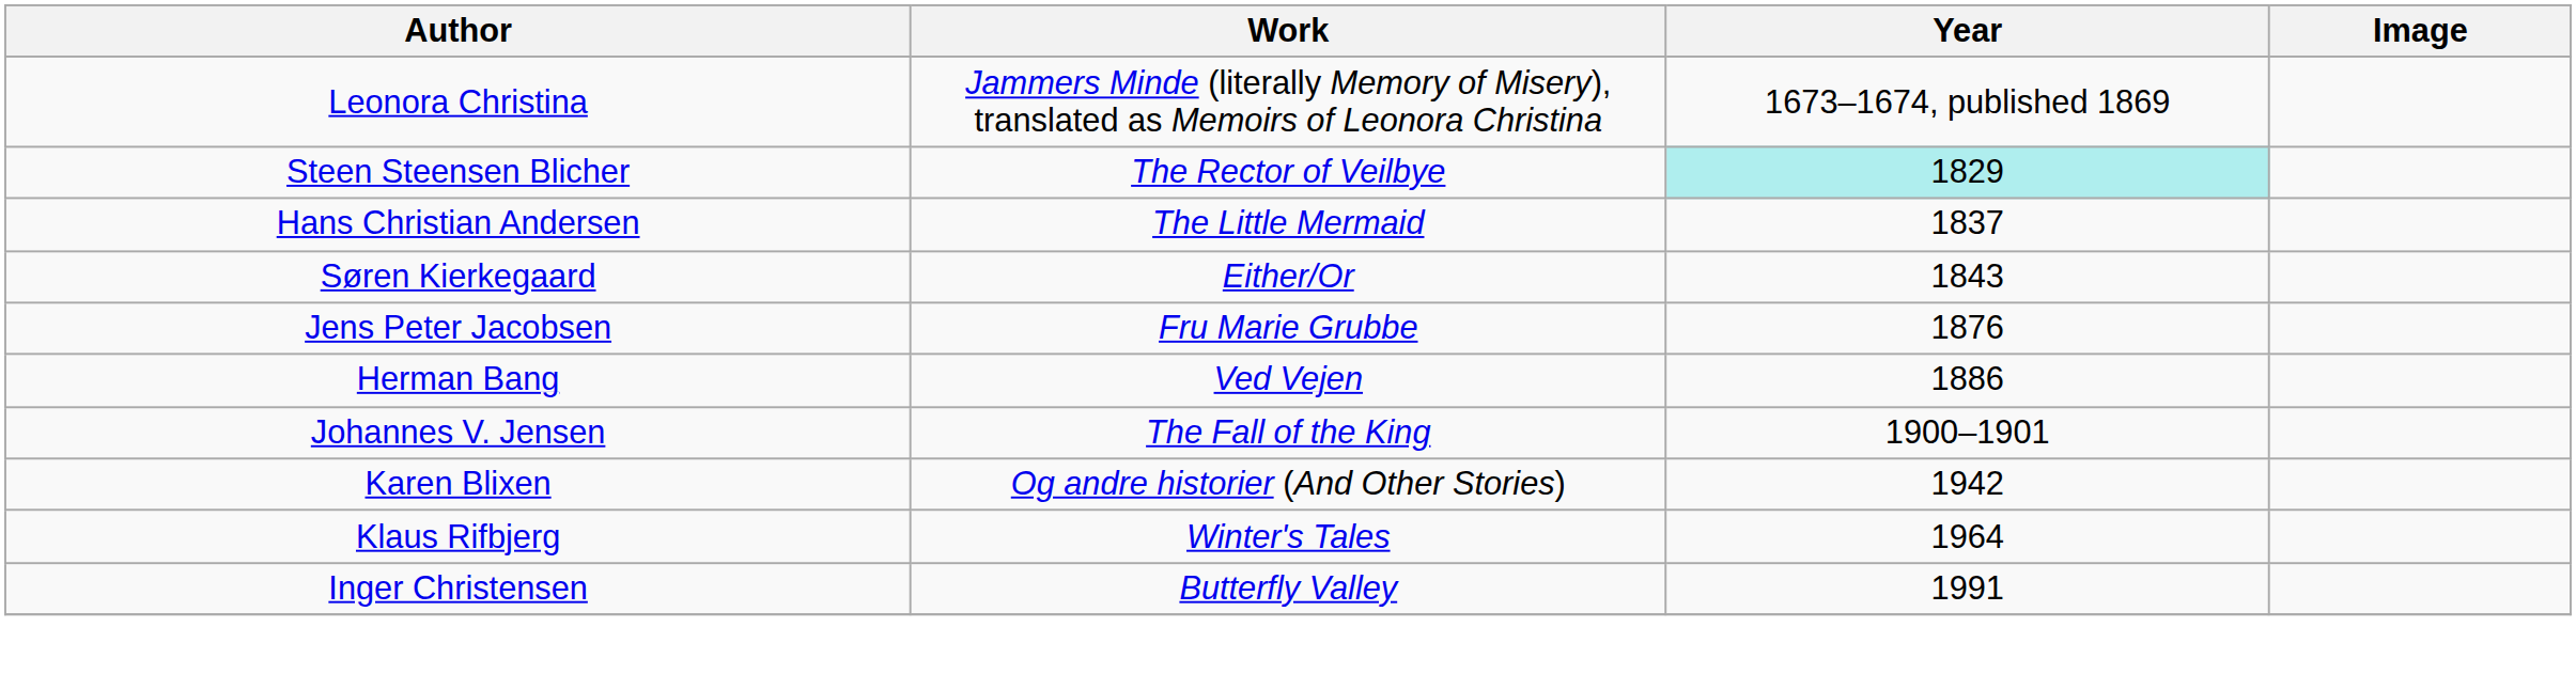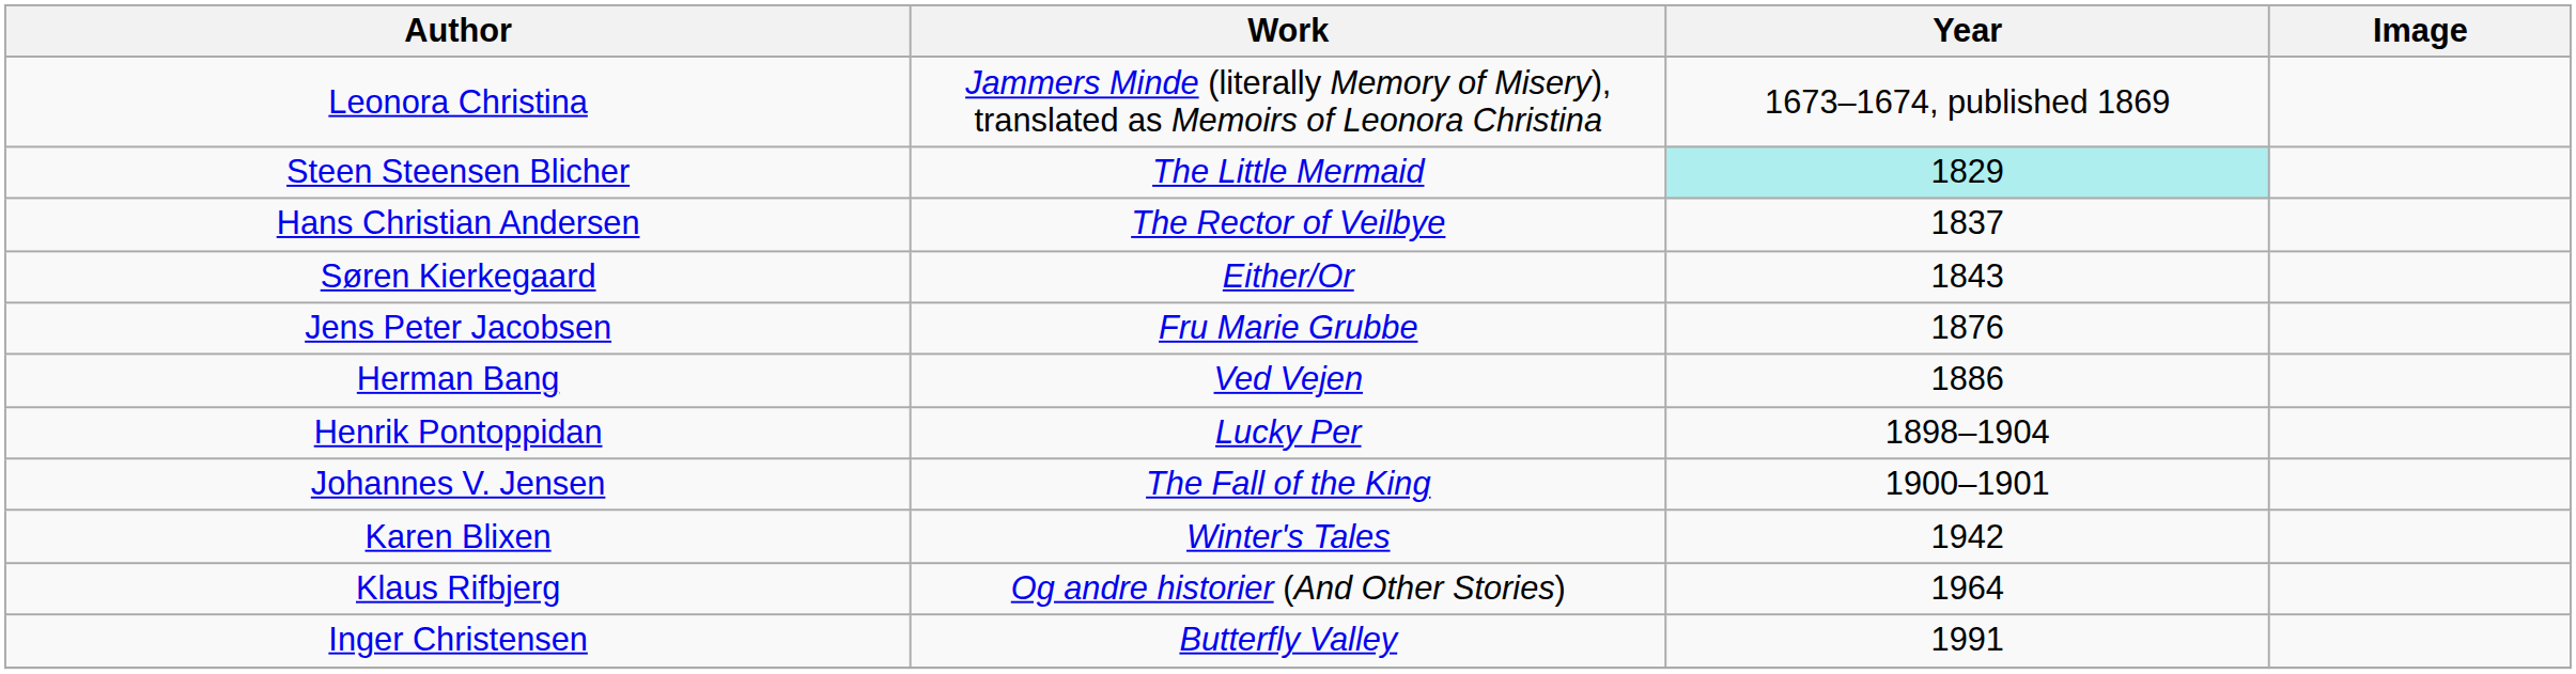Steen Steensen Blicher | Work: The Rector of Veilbye -> The Little Mermaid
Hans Christian Andersen | Work: The Little Mermaid -> The Rector of Veilbye
+ row: Henrik Pontoppidan | Lucky Per | 1898–1904
Karen Blixen | Work: Og andre historier (And Other Stories) -> Winter's Tales
Klaus Rifbjerg | Work: Winter's Tales -> Og andre historier (And Other Stories)
